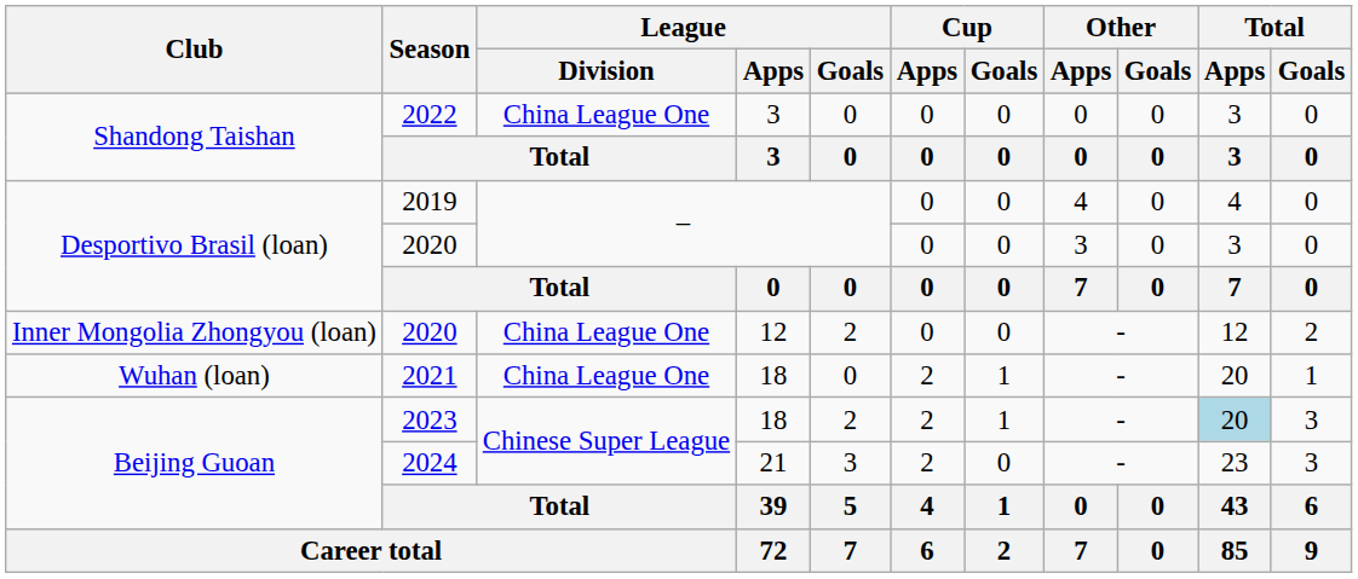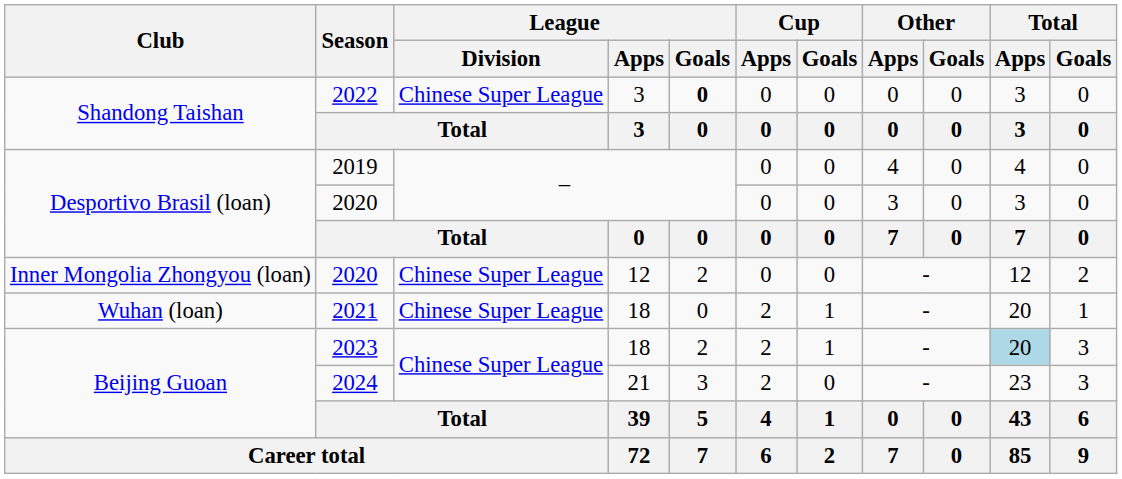2022 | League / Division: China League One -> Chinese Super League
2022 | League / Goals: normal -> bold
Inner Mongolia Zhongyou (loan) / 2020 | League / Division: China League One -> Chinese Super League
2021 | League / Division: China League One -> Chinese Super League
